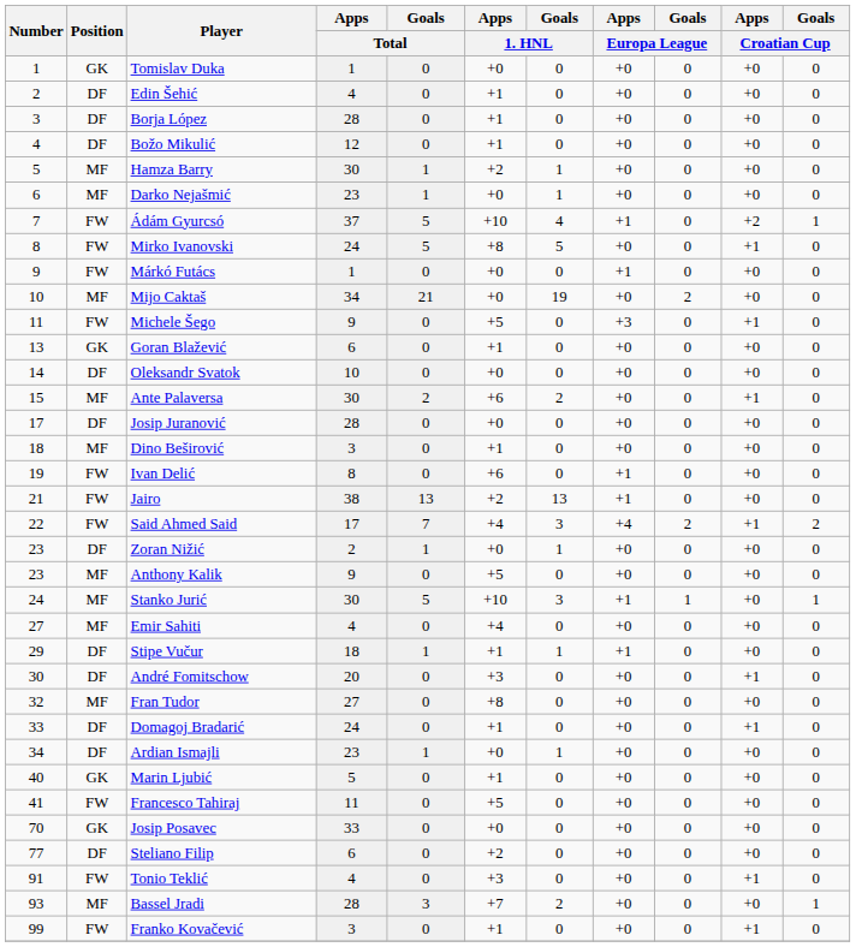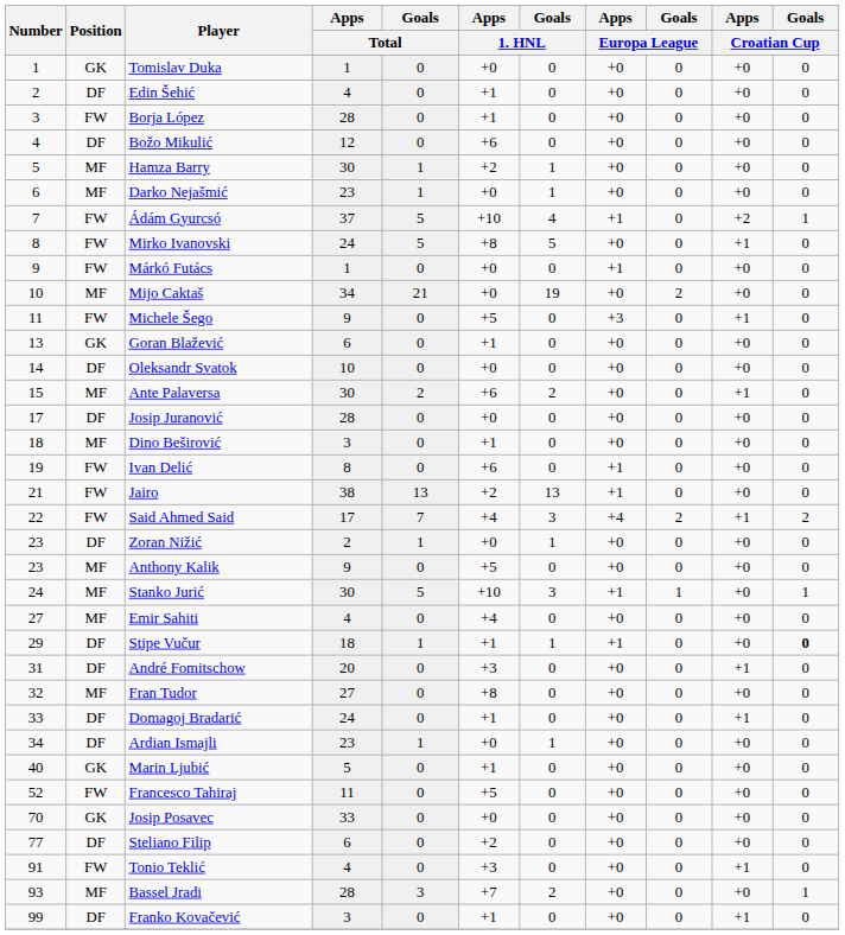Borja López | Position: DF -> FW
Božo Mikulić | Apps / 1. HNL: +1 -> +6
Stipe Vučur | Goals / Croatian Cup: normal -> bold
André Fomitschow | Number: 30 -> 31
Francesco Tahiraj | Number: 41 -> 52
Franko Kovačević | Position: FW -> DF
